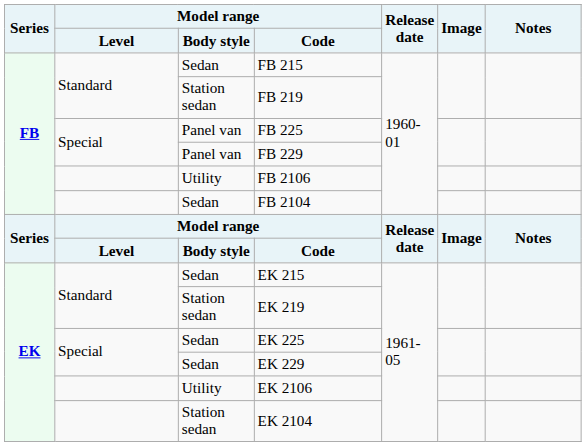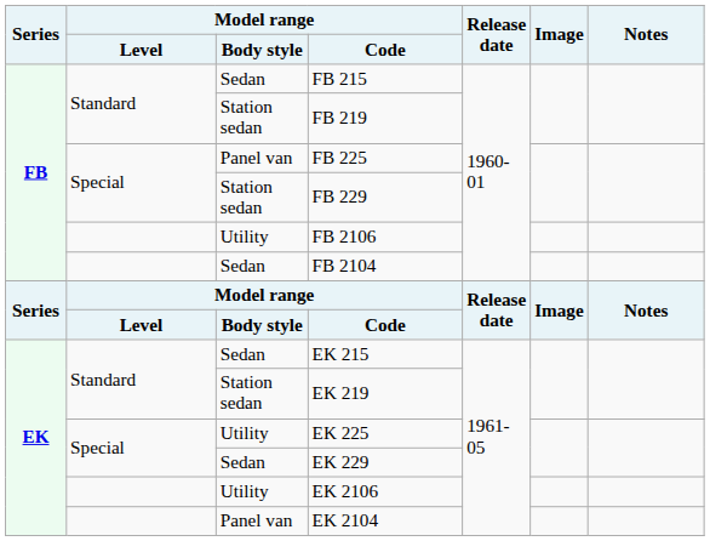FB 229 | Model range / Body style: Panel van -> Station sedan
EK 225 | Model range / Body style: Sedan -> Utility
EK 2104 | Model range / Body style: Station sedan -> Panel van
